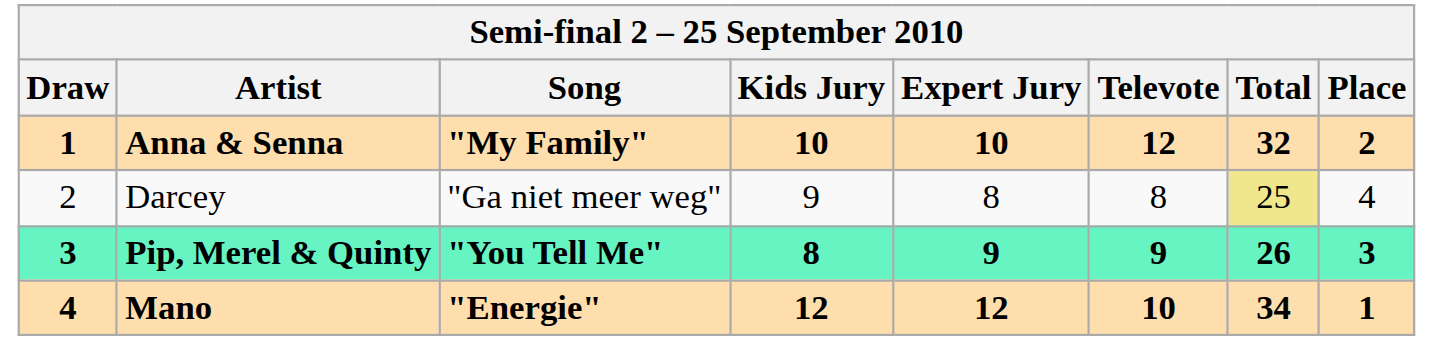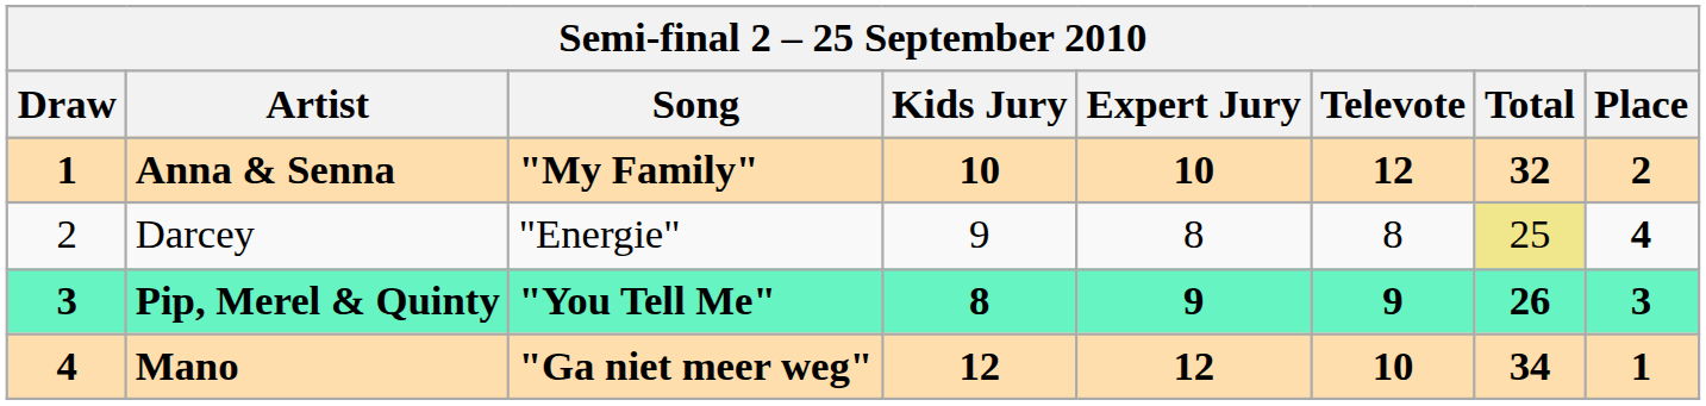Darcey | Song: "Ga niet meer weg" -> "Energie"
Darcey | Place: normal -> bold
Mano | Song: "Energie" -> "Ga niet meer weg"
